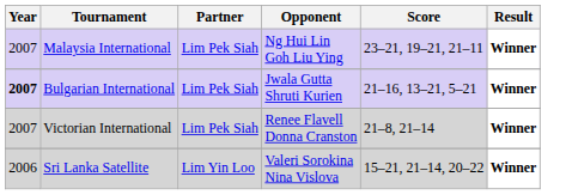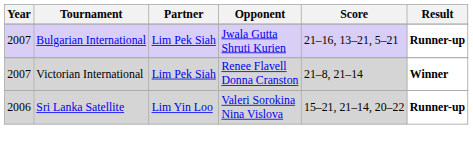- row: 2007 | Malaysia International | Lim Pek Siah | Ng Hui Lin Goh Liu Ying | 23–21, 19–21, 21–11 | Winner
Bulgarian International | Year: bold -> normal
Bulgarian International | Result: Winner -> Runner-up
Sri Lanka Satellite | Result: Winner -> Runner-up
